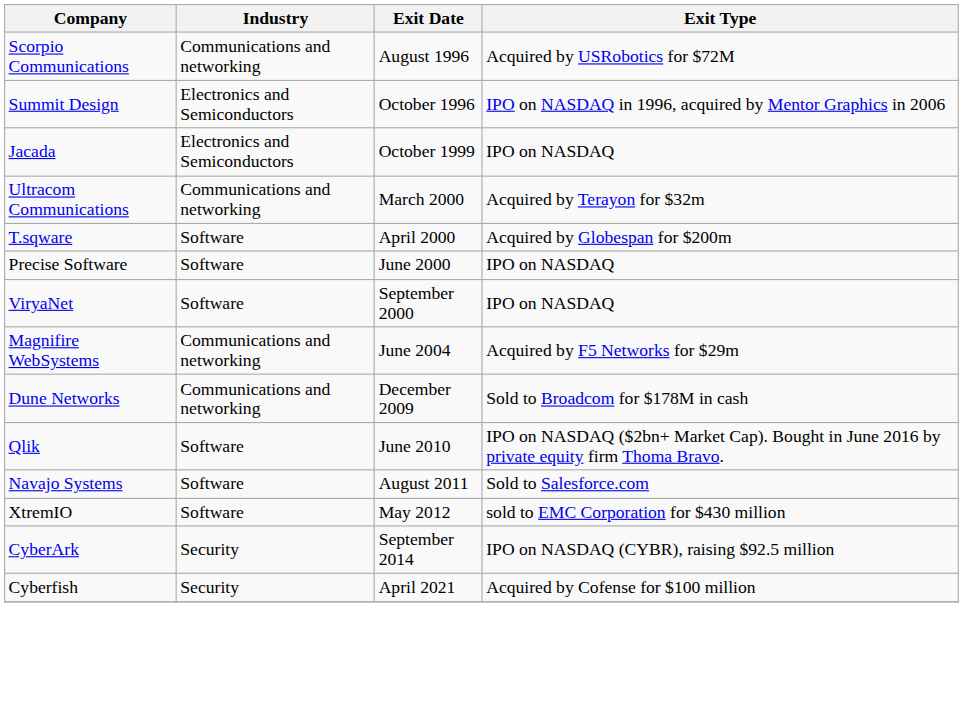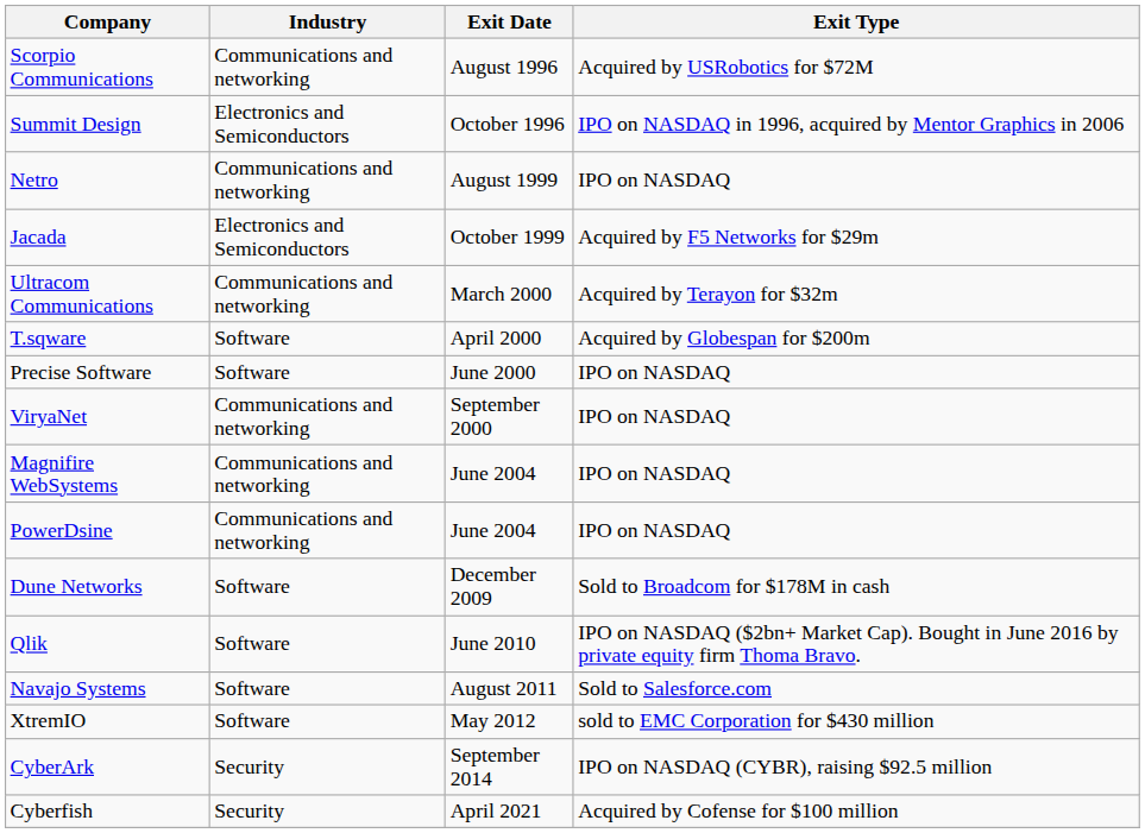+ row: Netro | Communications and networking | August 1999 | IPO on NASDAQ
Jacada | Exit Type: IPO on NASDAQ -> Acquired by F5 Networks for $29m
ViryaNet | Industry: Software -> Communications and networking
Magnifire WebSystems | Exit Type: Acquired by F5 Networks for $29m -> IPO on NASDAQ
+ row: PowerDsine | Communications and networking | June 2004 | IPO on NASDAQ
Dune Networks | Industry: Communications and networking -> Software
